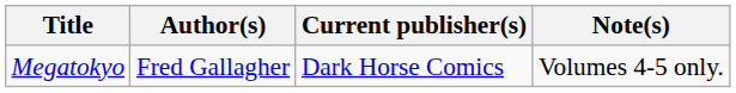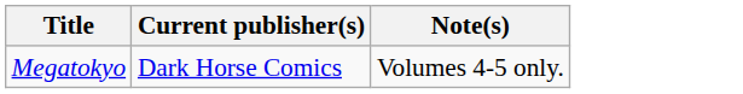- column: Author(s) | Fred Gallagher
